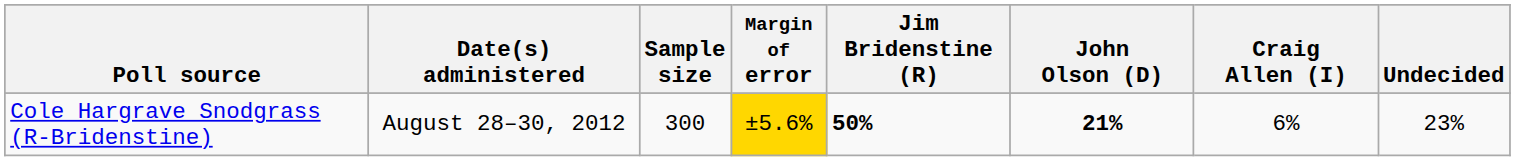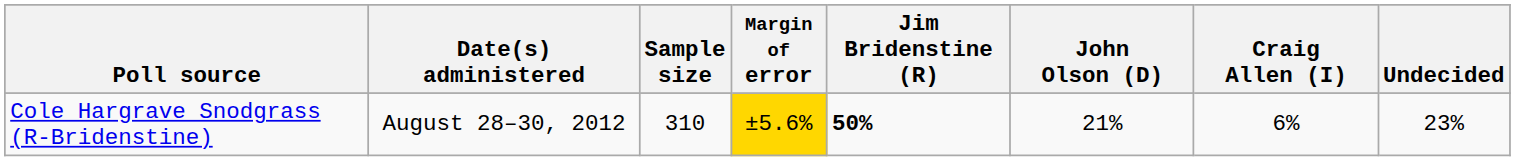Cole Hargrave Snodgrass (R-Bridenstine) | Sample size: 300 -> 310
Cole Hargrave Snodgrass (R-Bridenstine) | John Olson (D): bold -> normal
